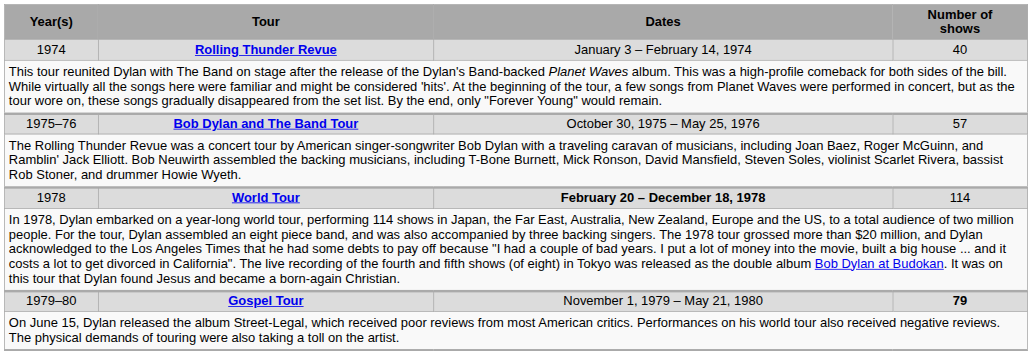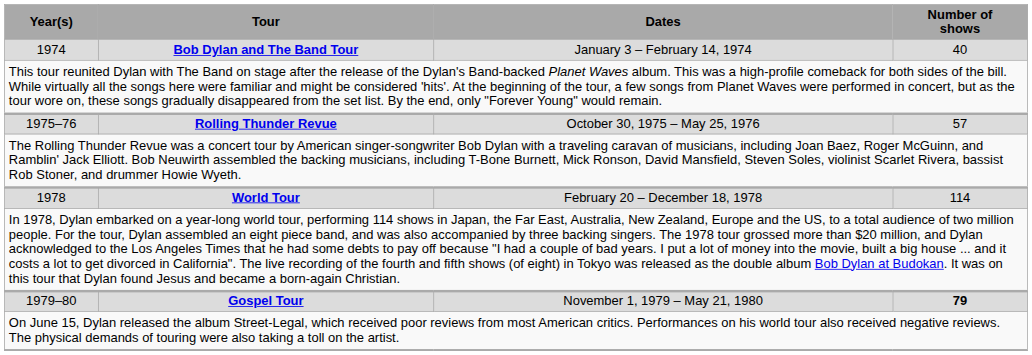1974 | Tour: Rolling Thunder Revue -> Bob Dylan and The Band Tour
1975–76 | Tour: Bob Dylan and The Band Tour -> Rolling Thunder Revue
1978 | Dates: bold -> normal
